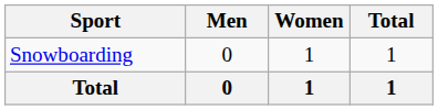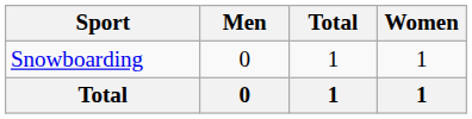columns swapped: Women <-> Total
